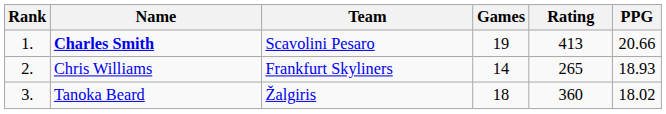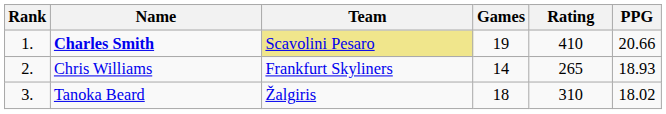Charles Smith | Team: no background -> khaki background
Charles Smith | Rating: 413 -> 410
Tanoka Beard | Rating: 360 -> 310
